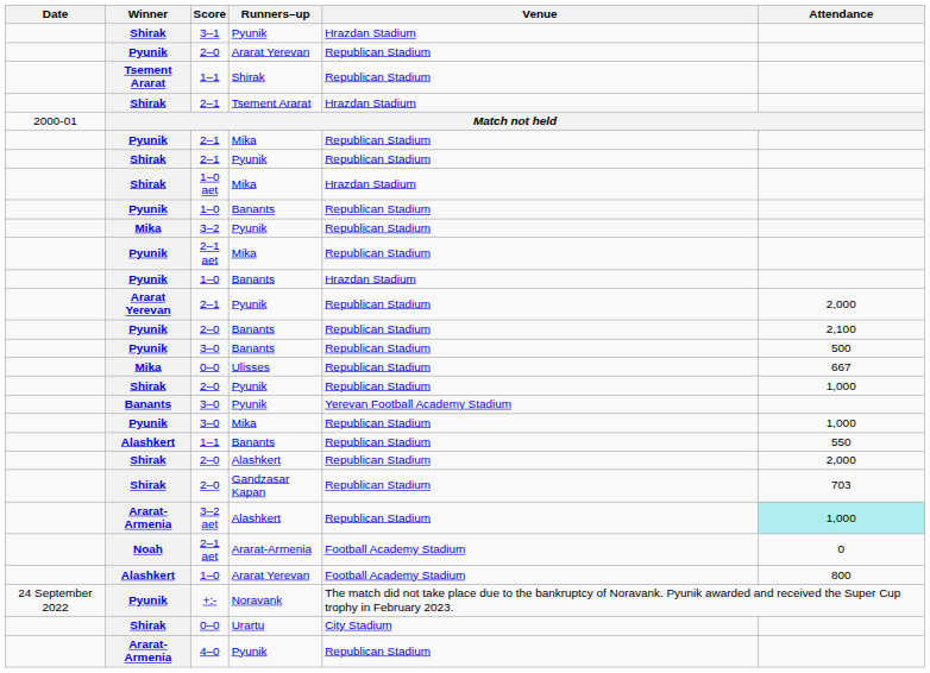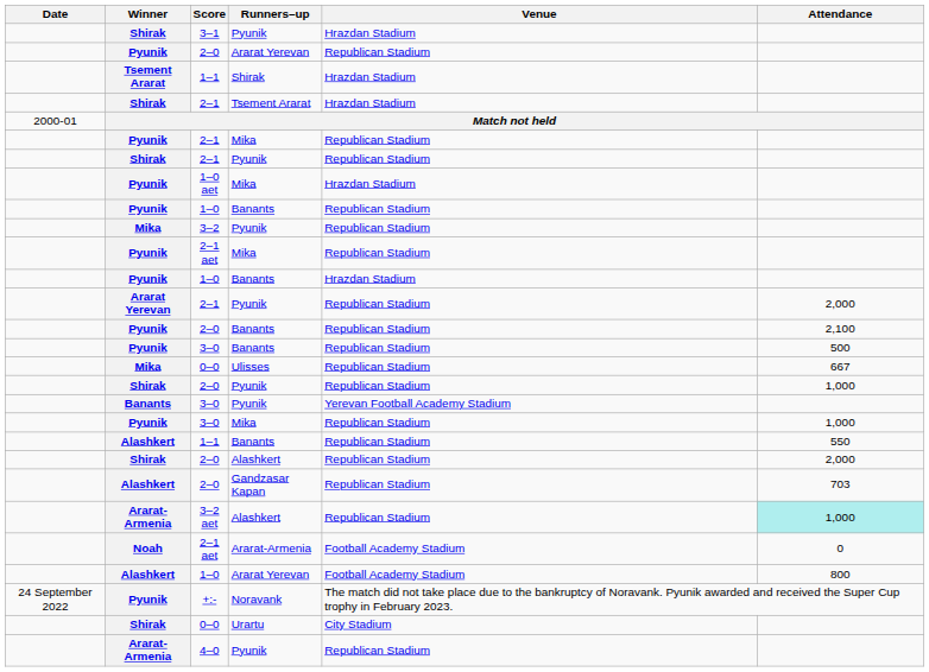1–1 / Shirak | Venue: Republican Stadium -> Hrazdan Stadium
1–0 aet | Winner: Shirak -> Pyunik
2–0 / Gandzasar Kapan | Winner: Shirak -> Alashkert
